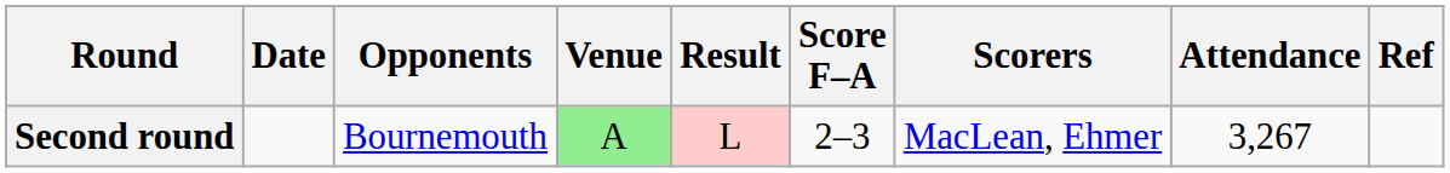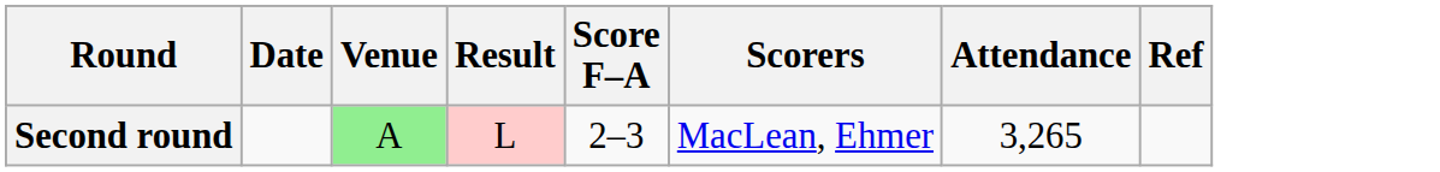- column: Opponents | Bournemouth
Second round | Attendance: 3,267 -> 3,265
